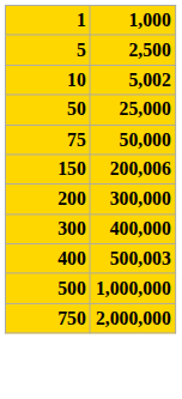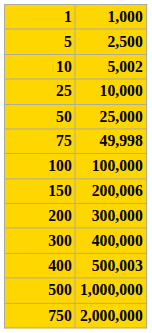+ row: 25 | 10,000
75 | 1,000: 50,000 -> 49,998
+ row: 100 | 100,000
